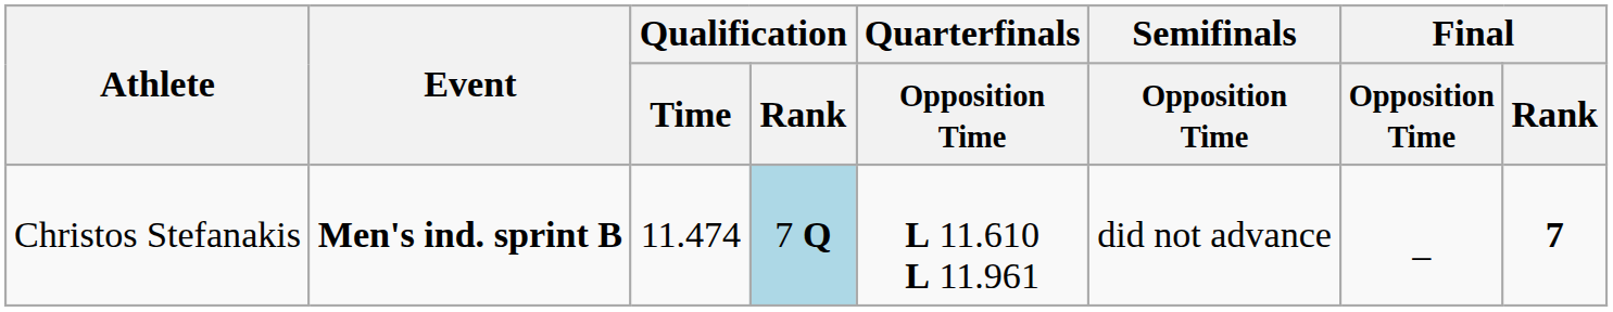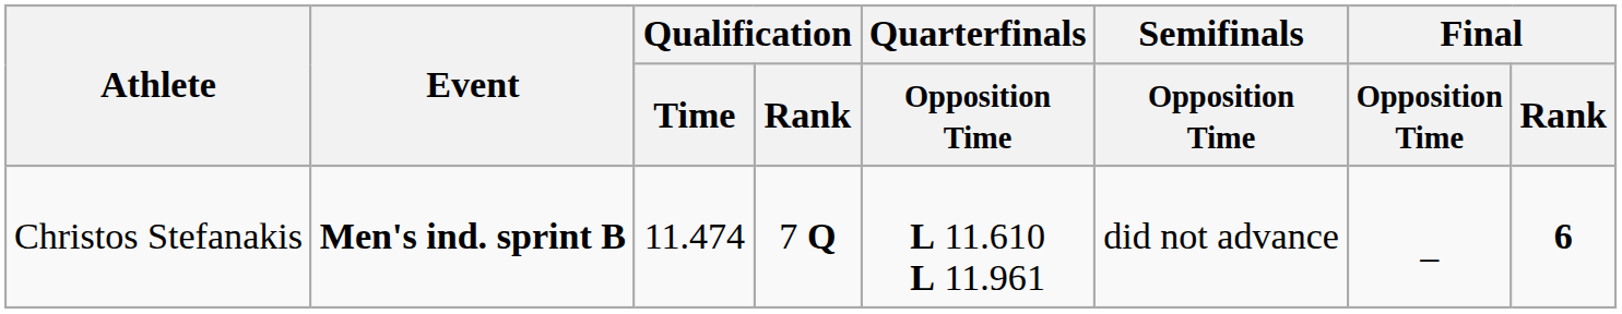Christos Stefanakis | Qualification / Rank: lightblue background -> no background
Christos Stefanakis | Final / Rank: 7 -> 6
